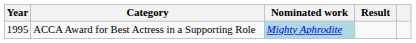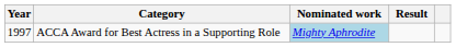ACCA Award for Best Actress in a Supporting Role | Year: 1995 -> 1997
